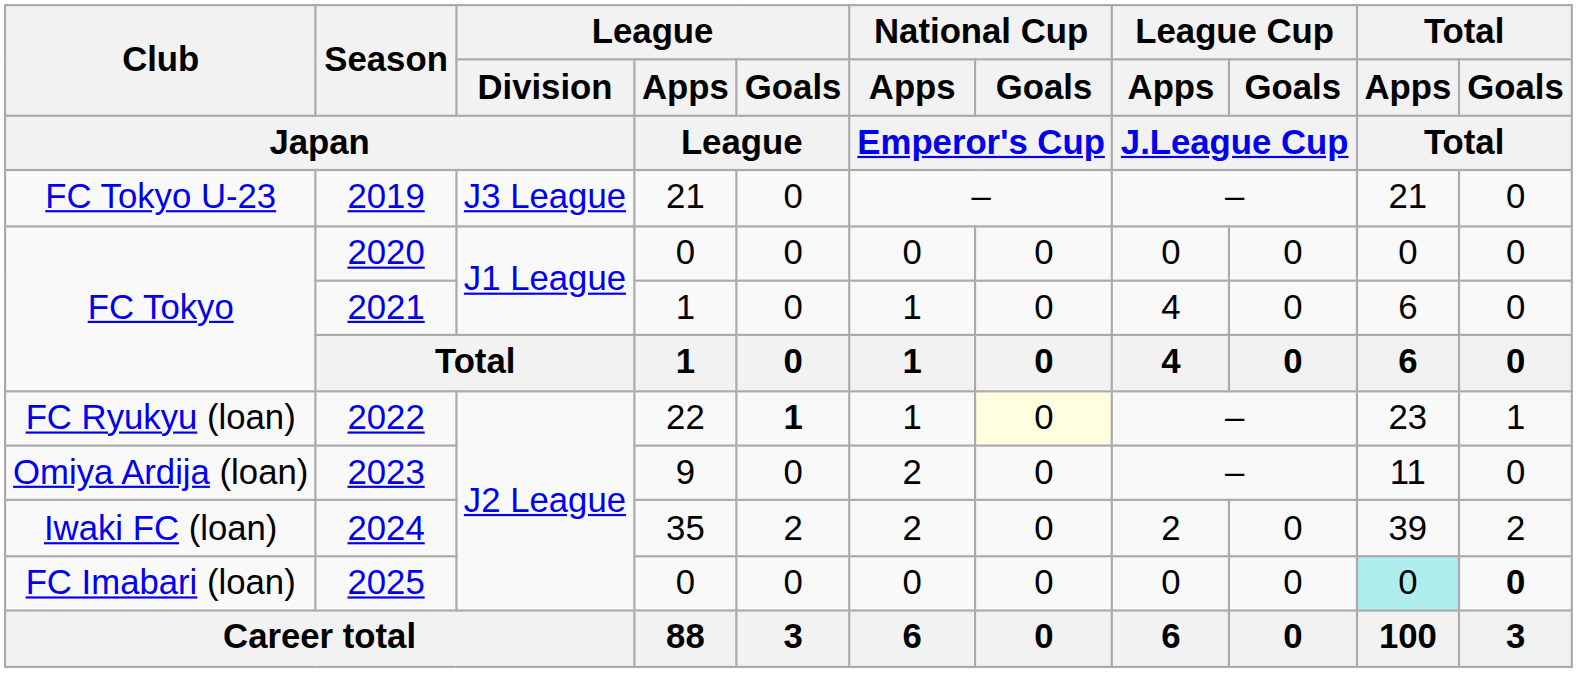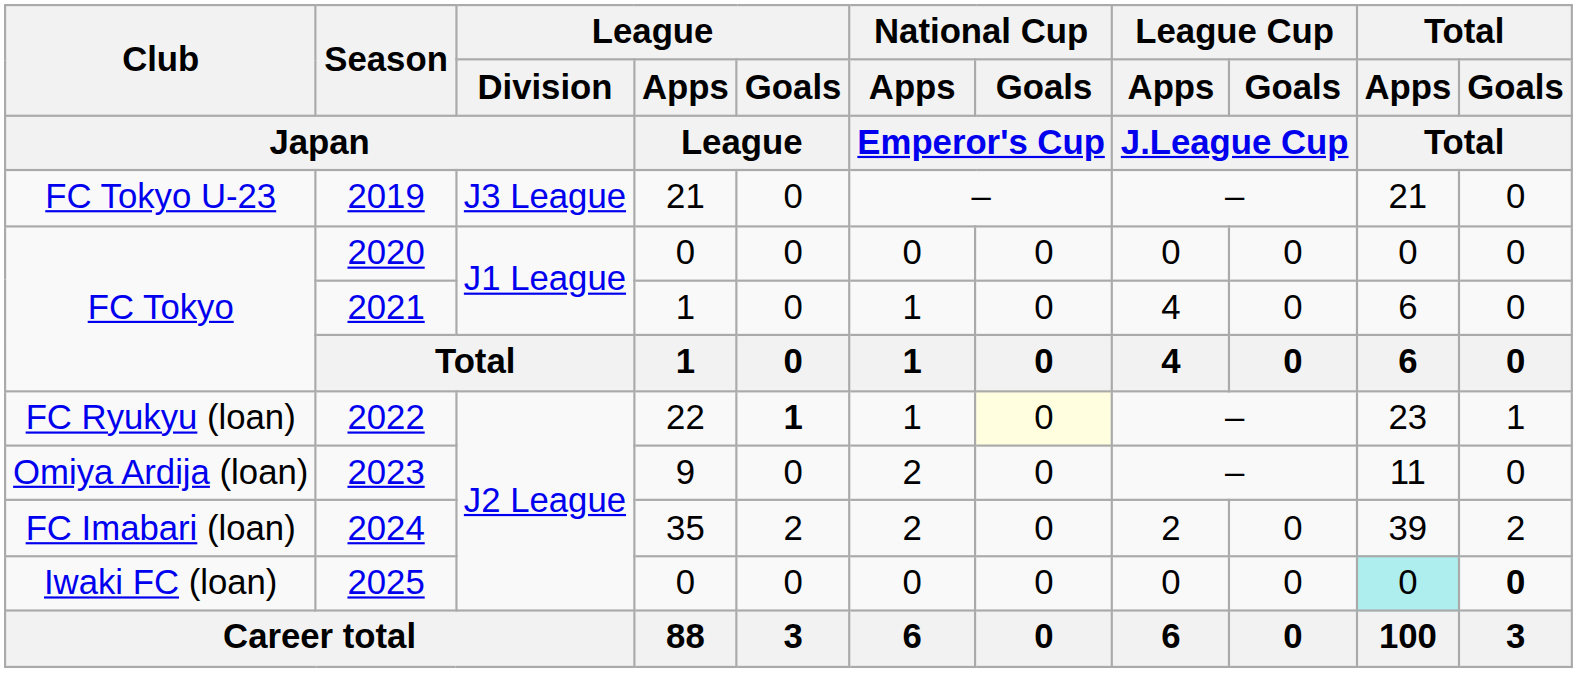2024 | Club / Japan: Iwaki FC (loan) -> FC Imabari (loan)
2025 | Club / Japan: FC Imabari (loan) -> Iwaki FC (loan)
